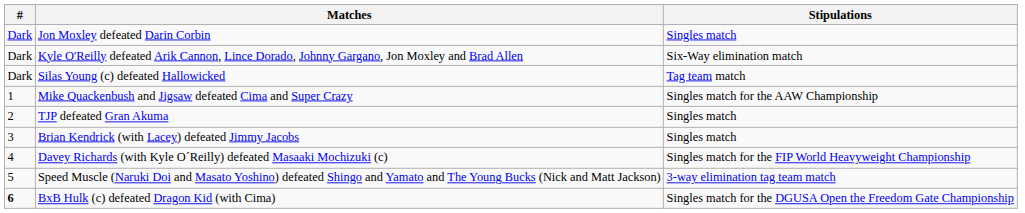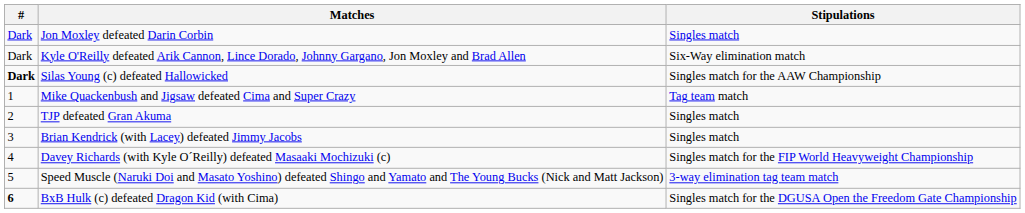Silas Young (c) defeated Hallowicked | #: normal -> bold
Silas Young (c) defeated Hallowicked | Stipulations: Tag team match -> Singles match for the AAW Championship
Mike Quackenbush and Jigsaw defeated Cima and Super Crazy | Stipulations: Singles match for the AAW Championship -> Tag team match
